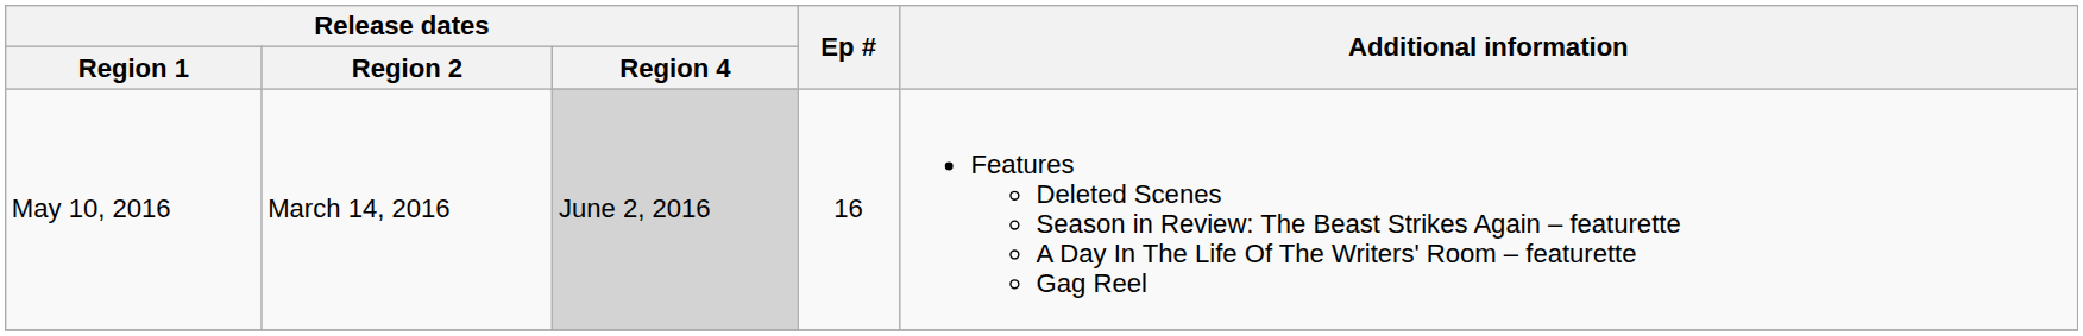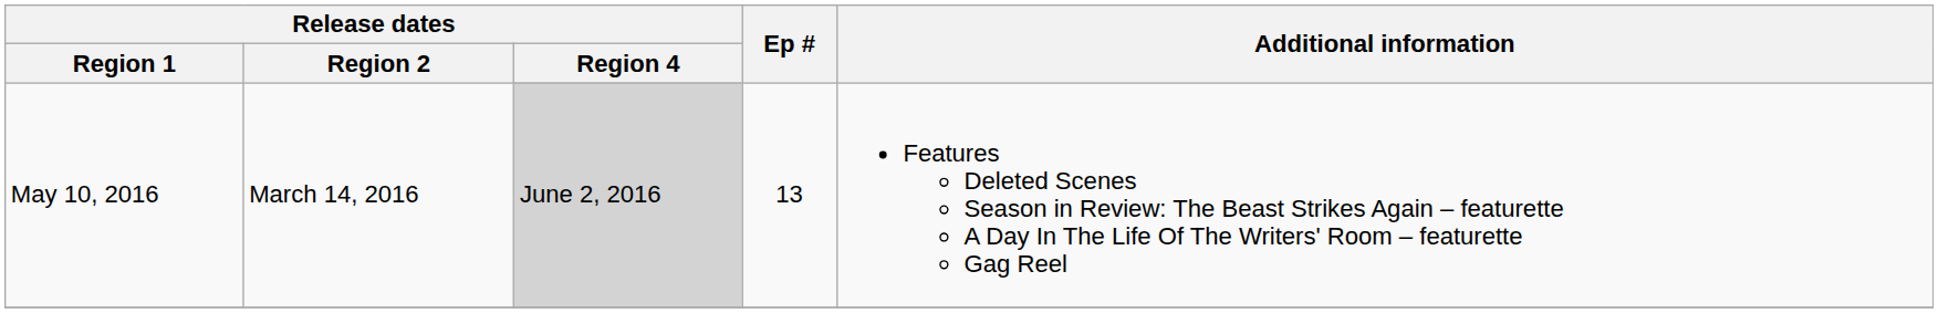May 10, 2016 | Ep #: 16 -> 13
